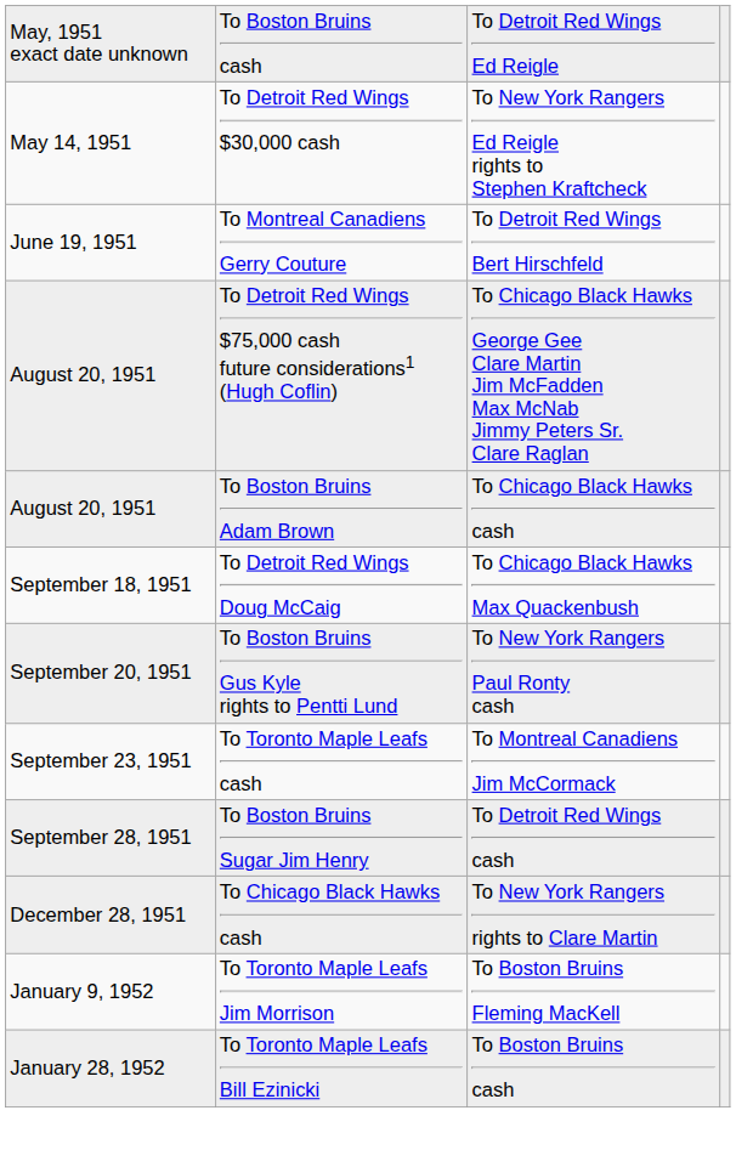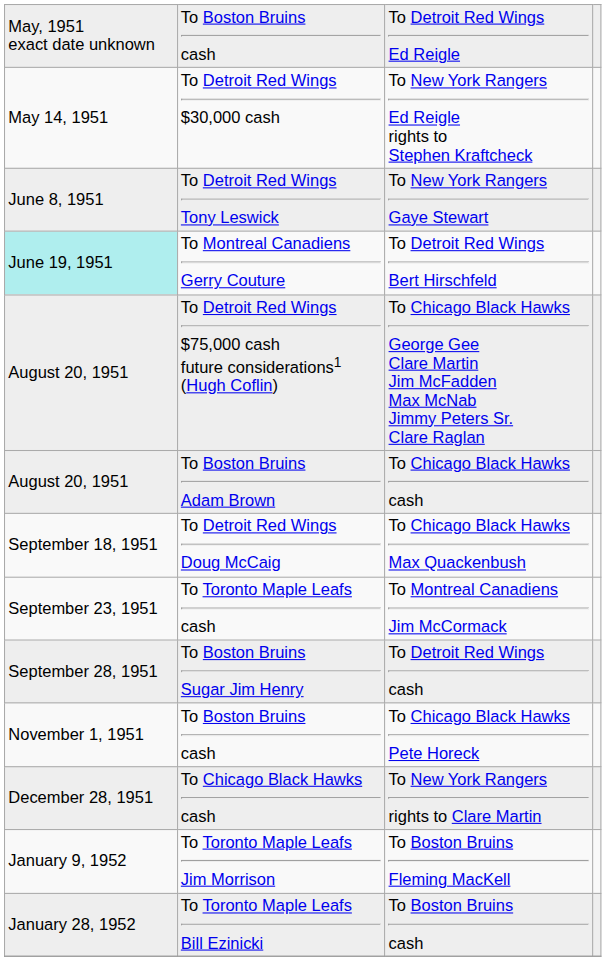+ row: June 8, 1951 | To Detroit Red Wings Tony Leswick | To New York Rangers Gaye Stewart
To Montreal Canadiens Gerry Couture | column 1: no background -> paleturquoise background
- row: September 20, 1951 | To Boston Bruins Gus Kyle rights to Pentti Lund | To New York Rangers Paul Ronty cash
+ row: November 1, 1951 | To Boston Bruins cash | To Chicago Black Hawks Pete Horeck
